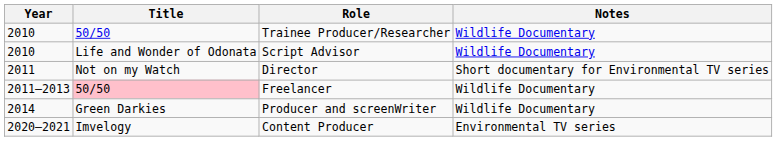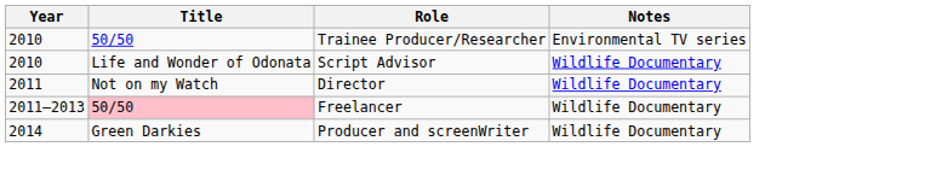Trainee Producer/Researcher | Notes: Wildlife Documentary -> Environmental TV series
Director | Notes: Short documentary for Environmental TV series -> Wildlife Documentary
- row: 2020–2021 | Imvelogy | Content Producer | Environmental TV series
